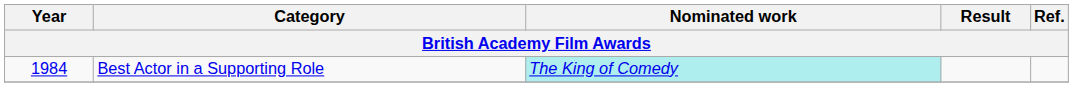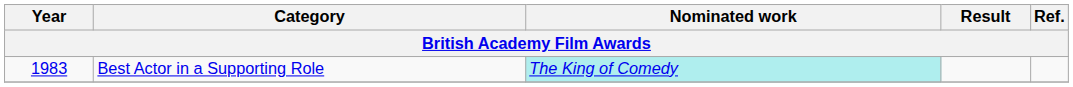Best Actor in a Supporting Role | Year: 1984 -> 1983
